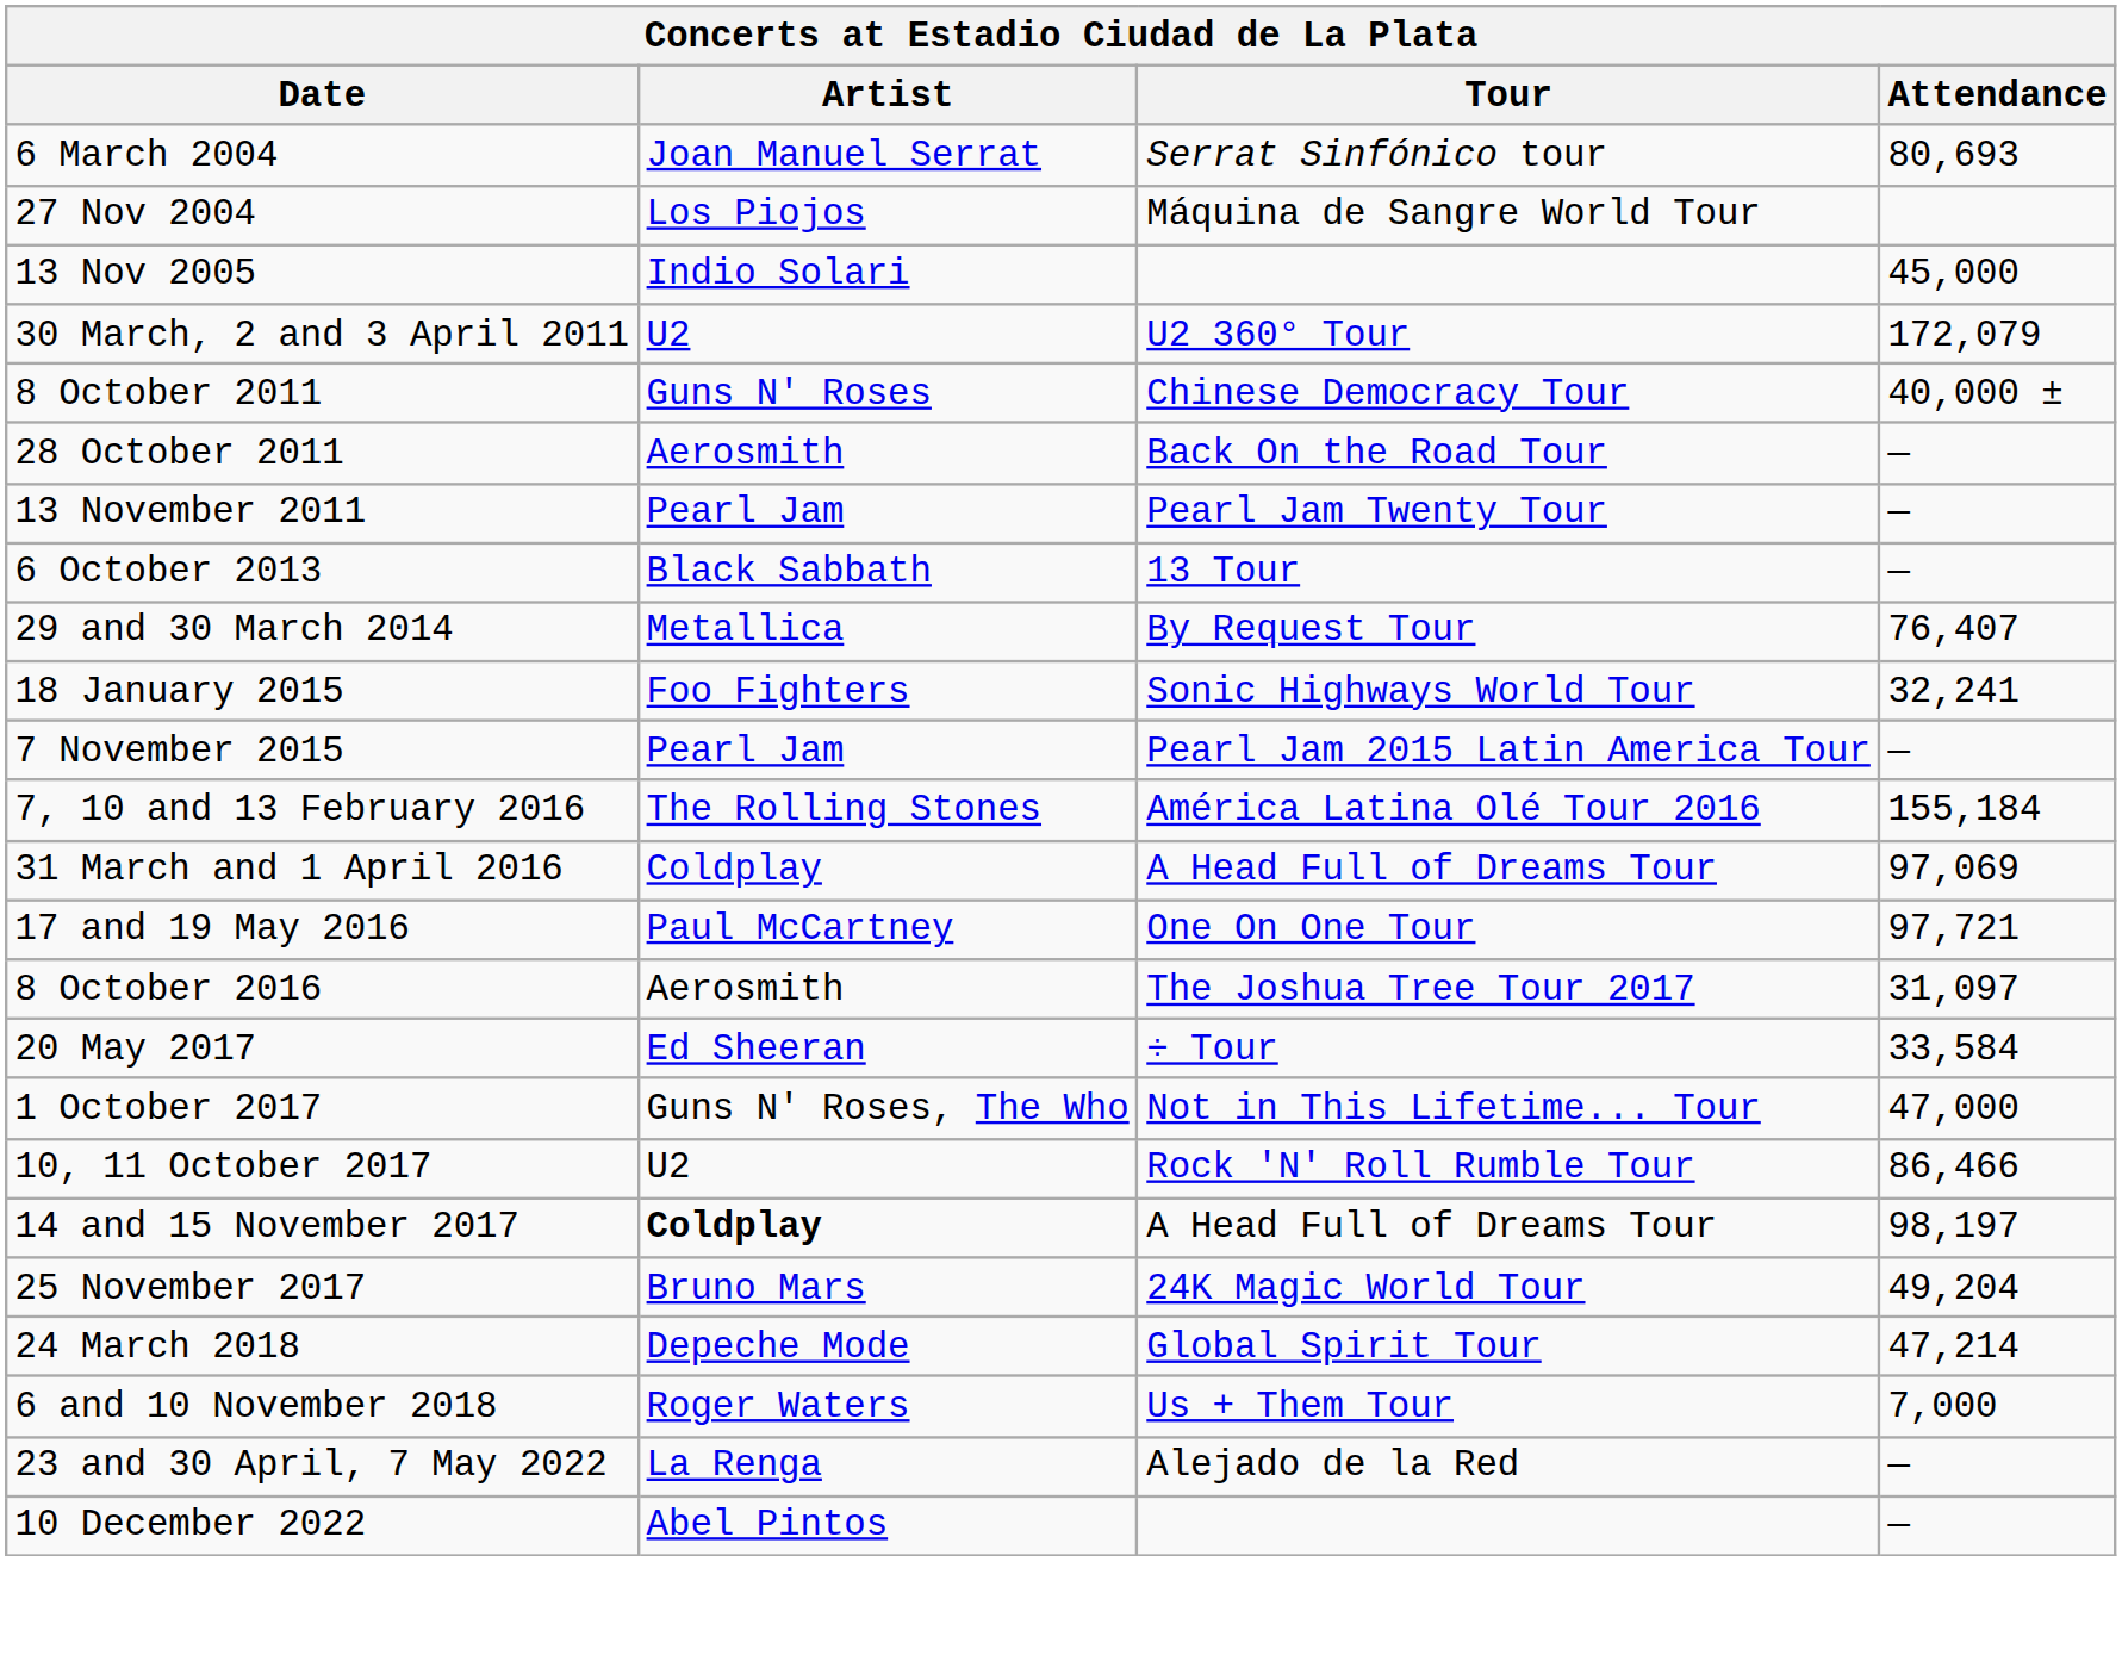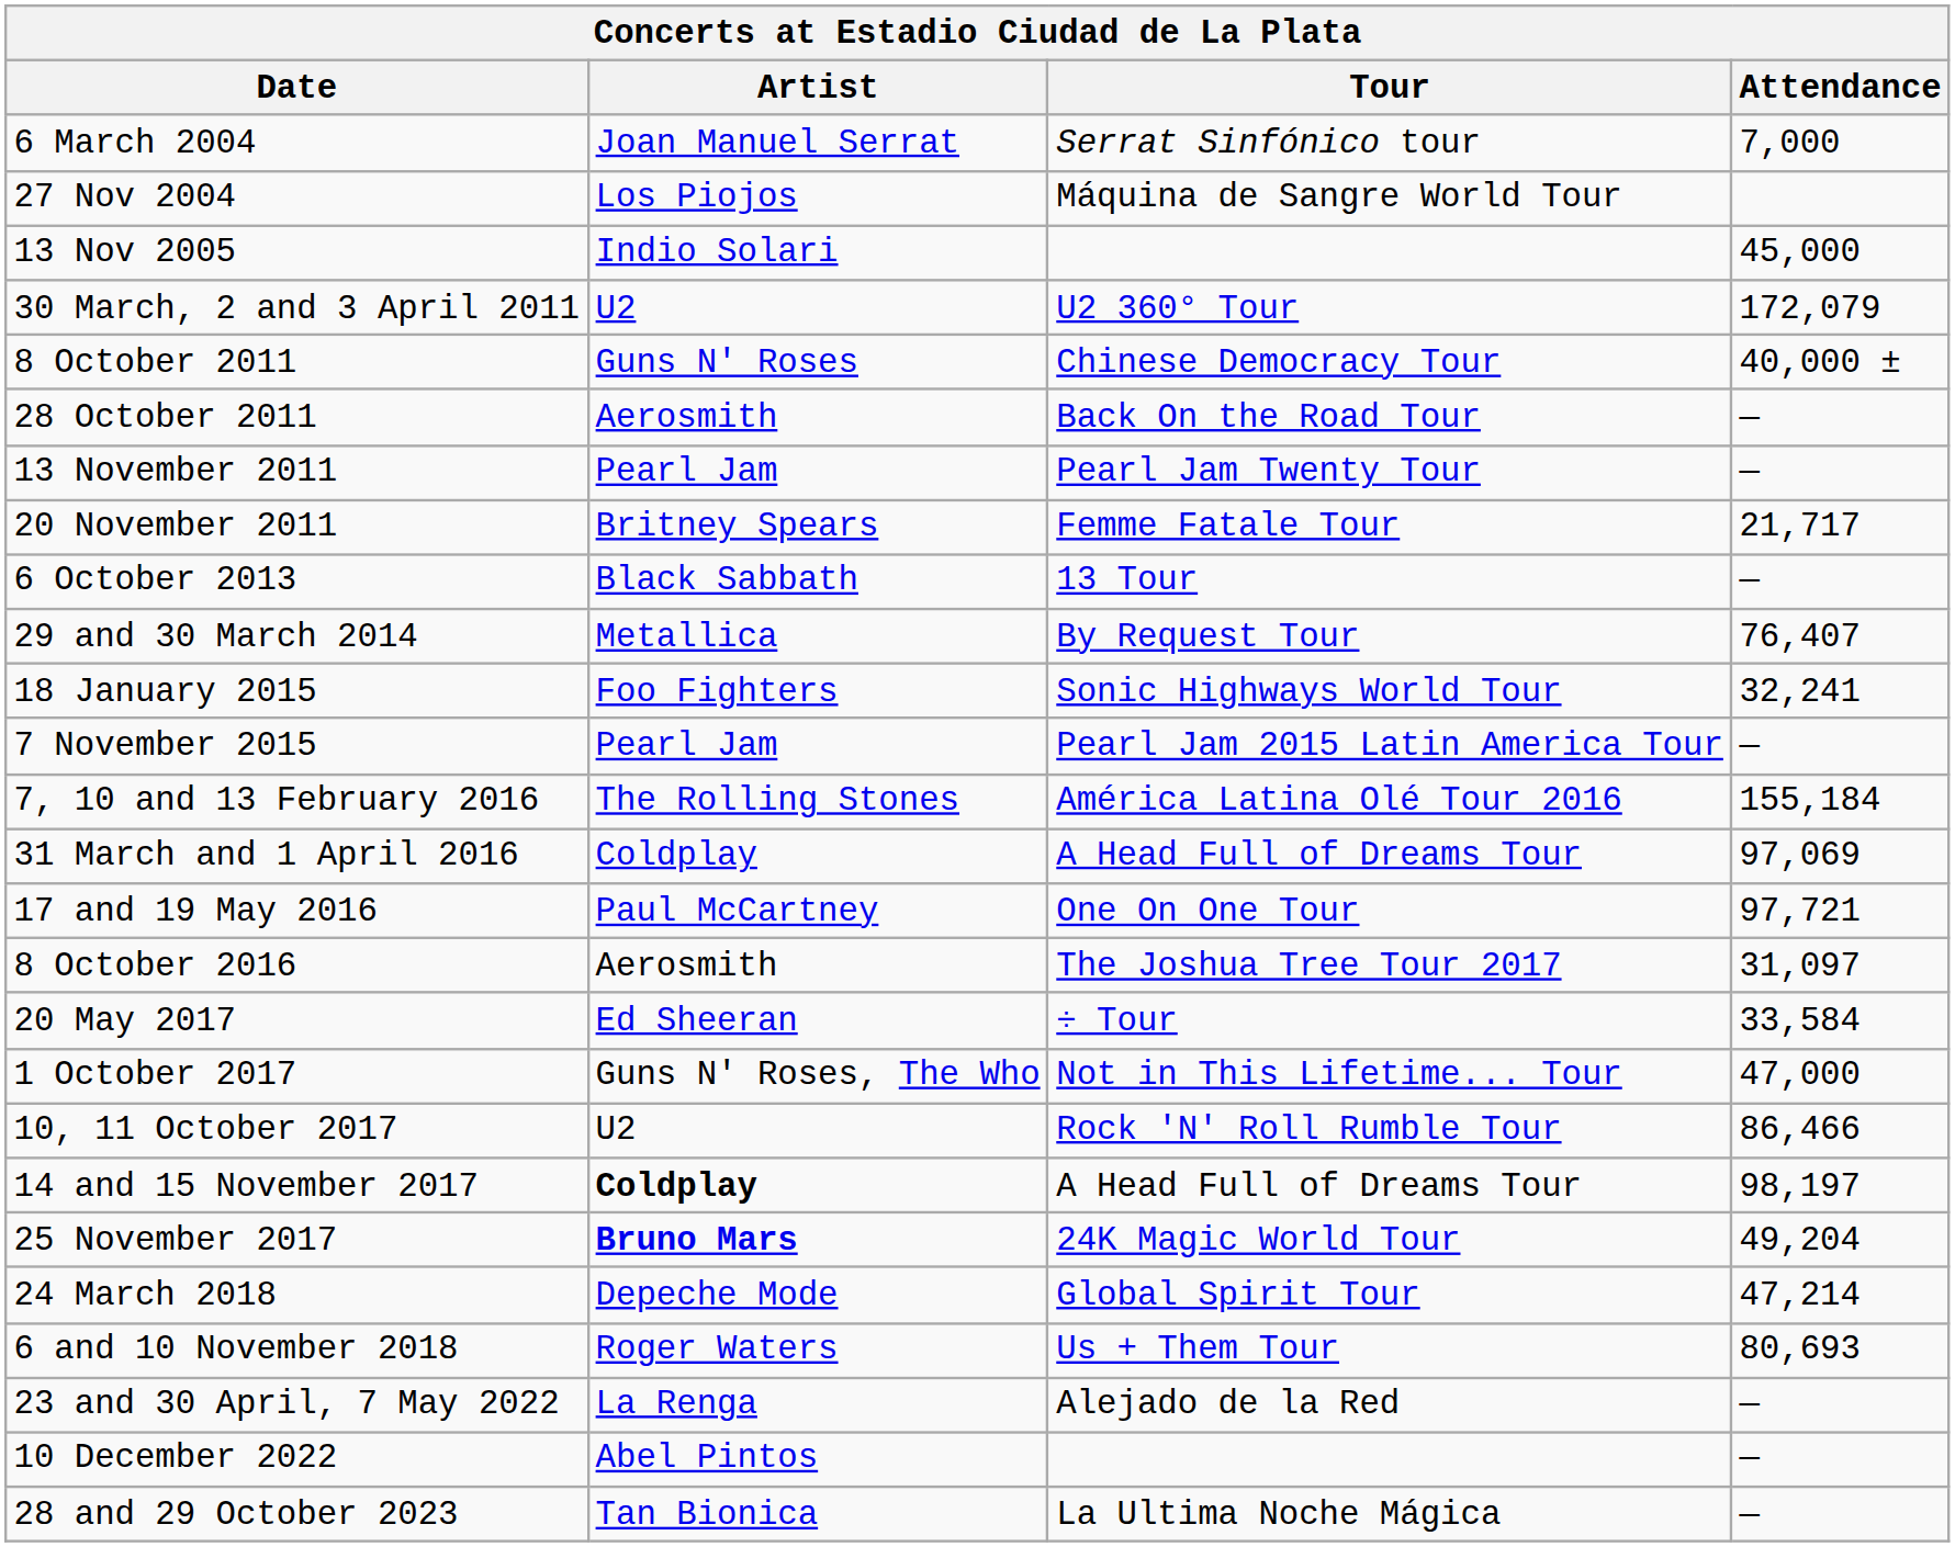6 March 2004 | Attendance: 80,693 -> 7,000
+ row: 20 November 2011 | Britney Spears | Femme Fatale Tour | 21,717
25 November 2017 | Artist: normal -> bold
6 and 10 November 2018 | Attendance: 7,000 -> 80,693
+ row: 28 and 29 October 2023 | Tan Bionica | La Ultima Noche Mágica | —
